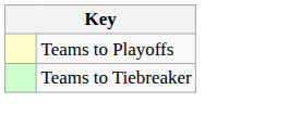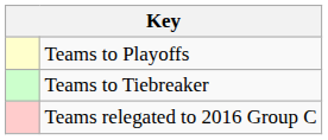+ row: Teams relegated to 2016 Group C
